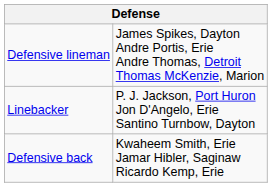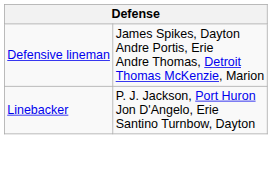- row: Defensive back | Kwaheem Smith, Erie Jamar Hibler, Saginaw Ricardo Kemp, Erie
